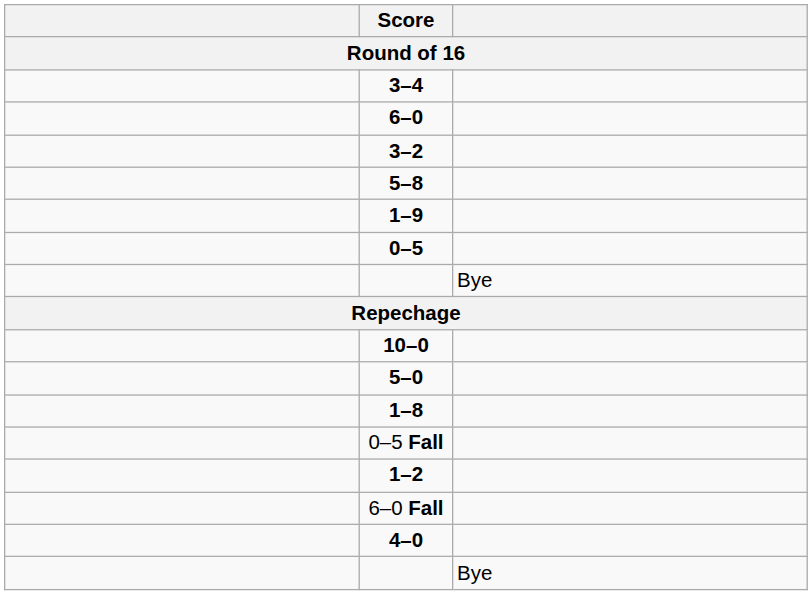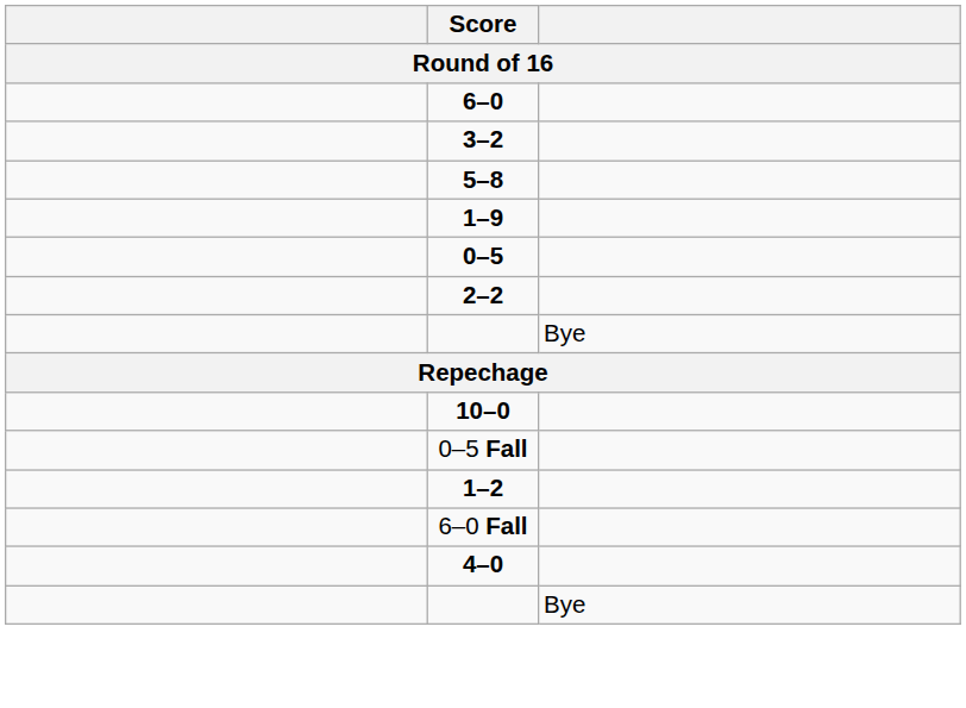- row: 3–4
+ row: 2–2
- row: 5–0
- row: 1–8
